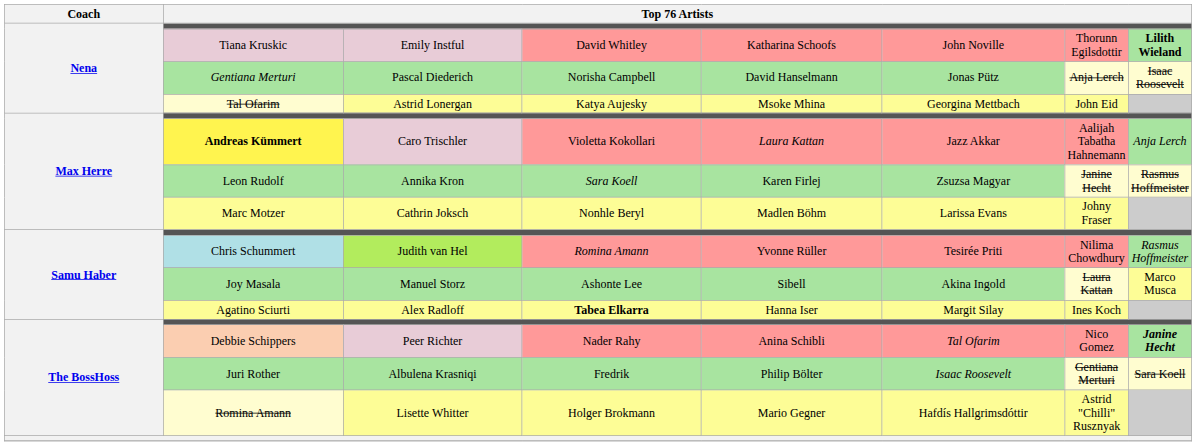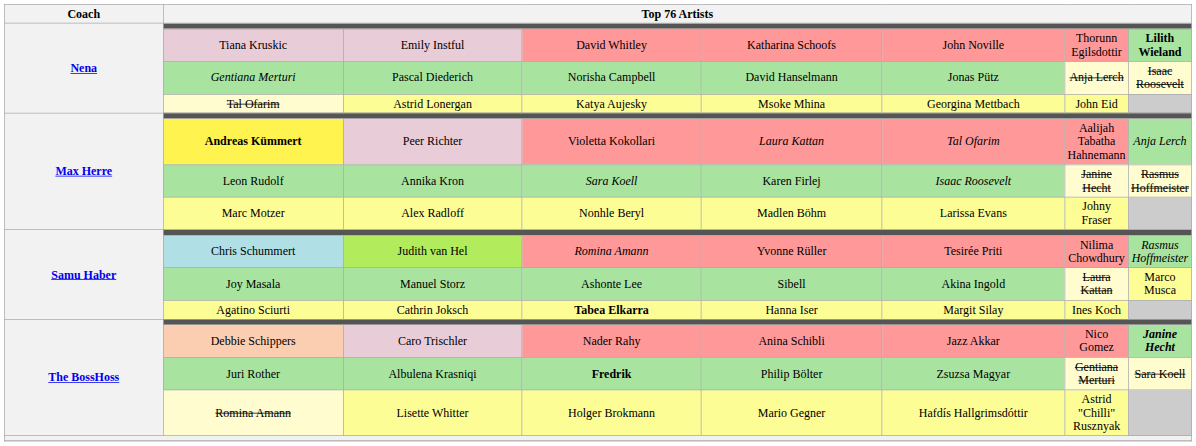Andreas Kümmert | column 3: Caro Trischler -> Peer Richter
Andreas Kümmert | column 6: Jazz Akkar -> Tal Ofarim
Leon Rudolf | column 6: Zsuzsa Magyar -> Isaac Roosevelt
Marc Motzer | column 3: Cathrin Joksch -> Alex Radloff
Agatino Sciurti | column 3: Alex Radloff -> Cathrin Joksch
Debbie Schippers | column 3: Peer Richter -> Caro Trischler
Debbie Schippers | column 6: Tal Ofarim -> Jazz Akkar
Juri Rother | column 4: normal -> bold
Juri Rother | column 6: Isaac Roosevelt -> Zsuzsa Magyar
